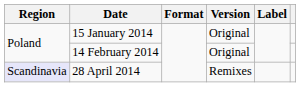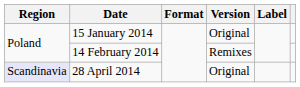14 February 2014 | Version: Original -> Remixes
28 April 2014 | Version: Remixes -> Original
